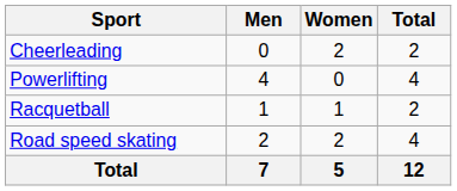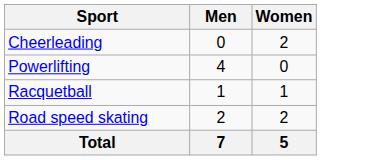- column: Total | 2 | 4 | 2 | 4 | 12
